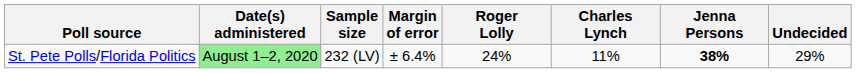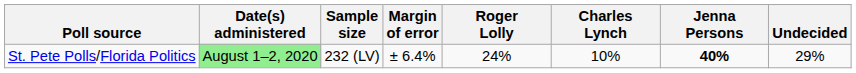St. Pete Polls/Florida Politics | Charles Lynch: 11% -> 10%
St. Pete Polls/Florida Politics | Jenna Persons: 38% -> 40%
